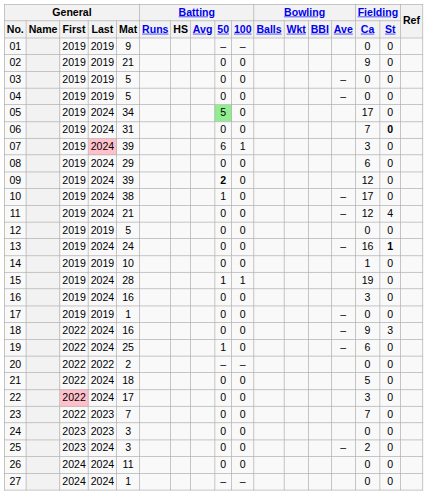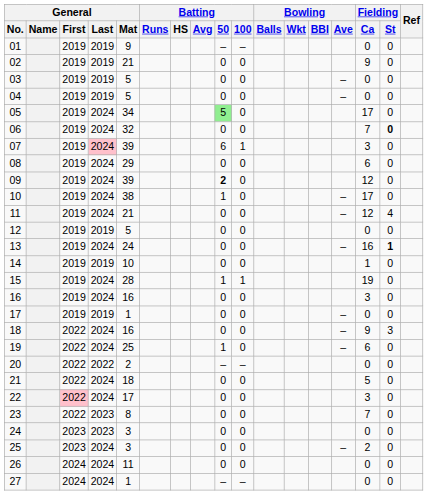06 | General / Mat: 31 -> 32
23 | General / Mat: 7 -> 8
